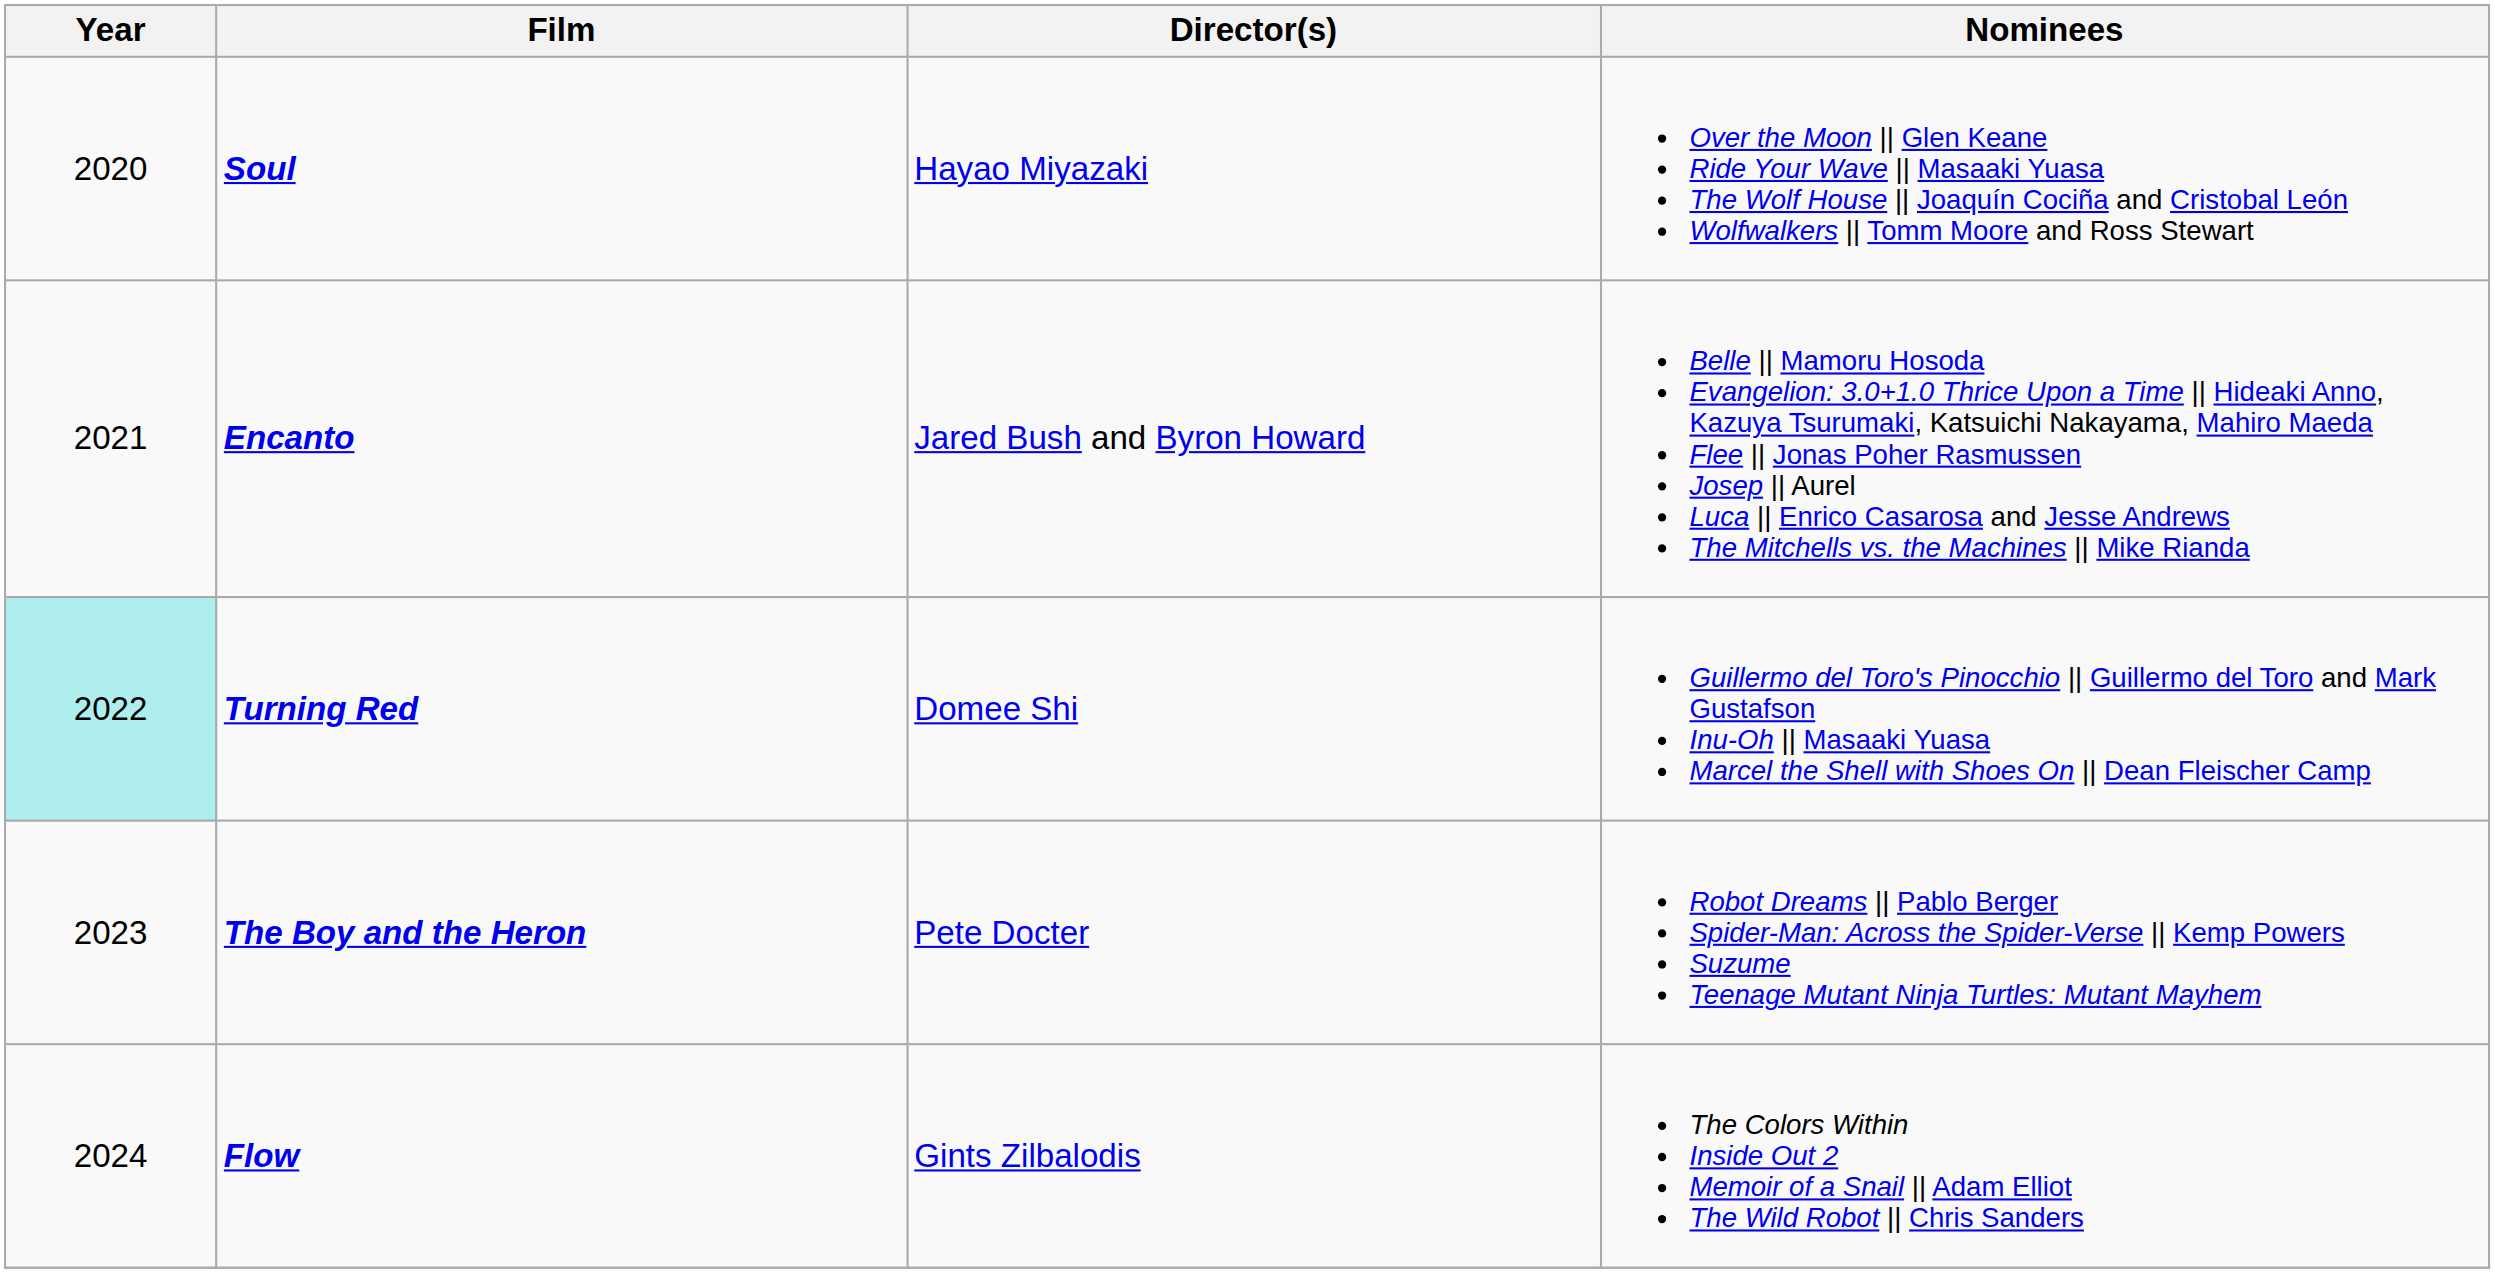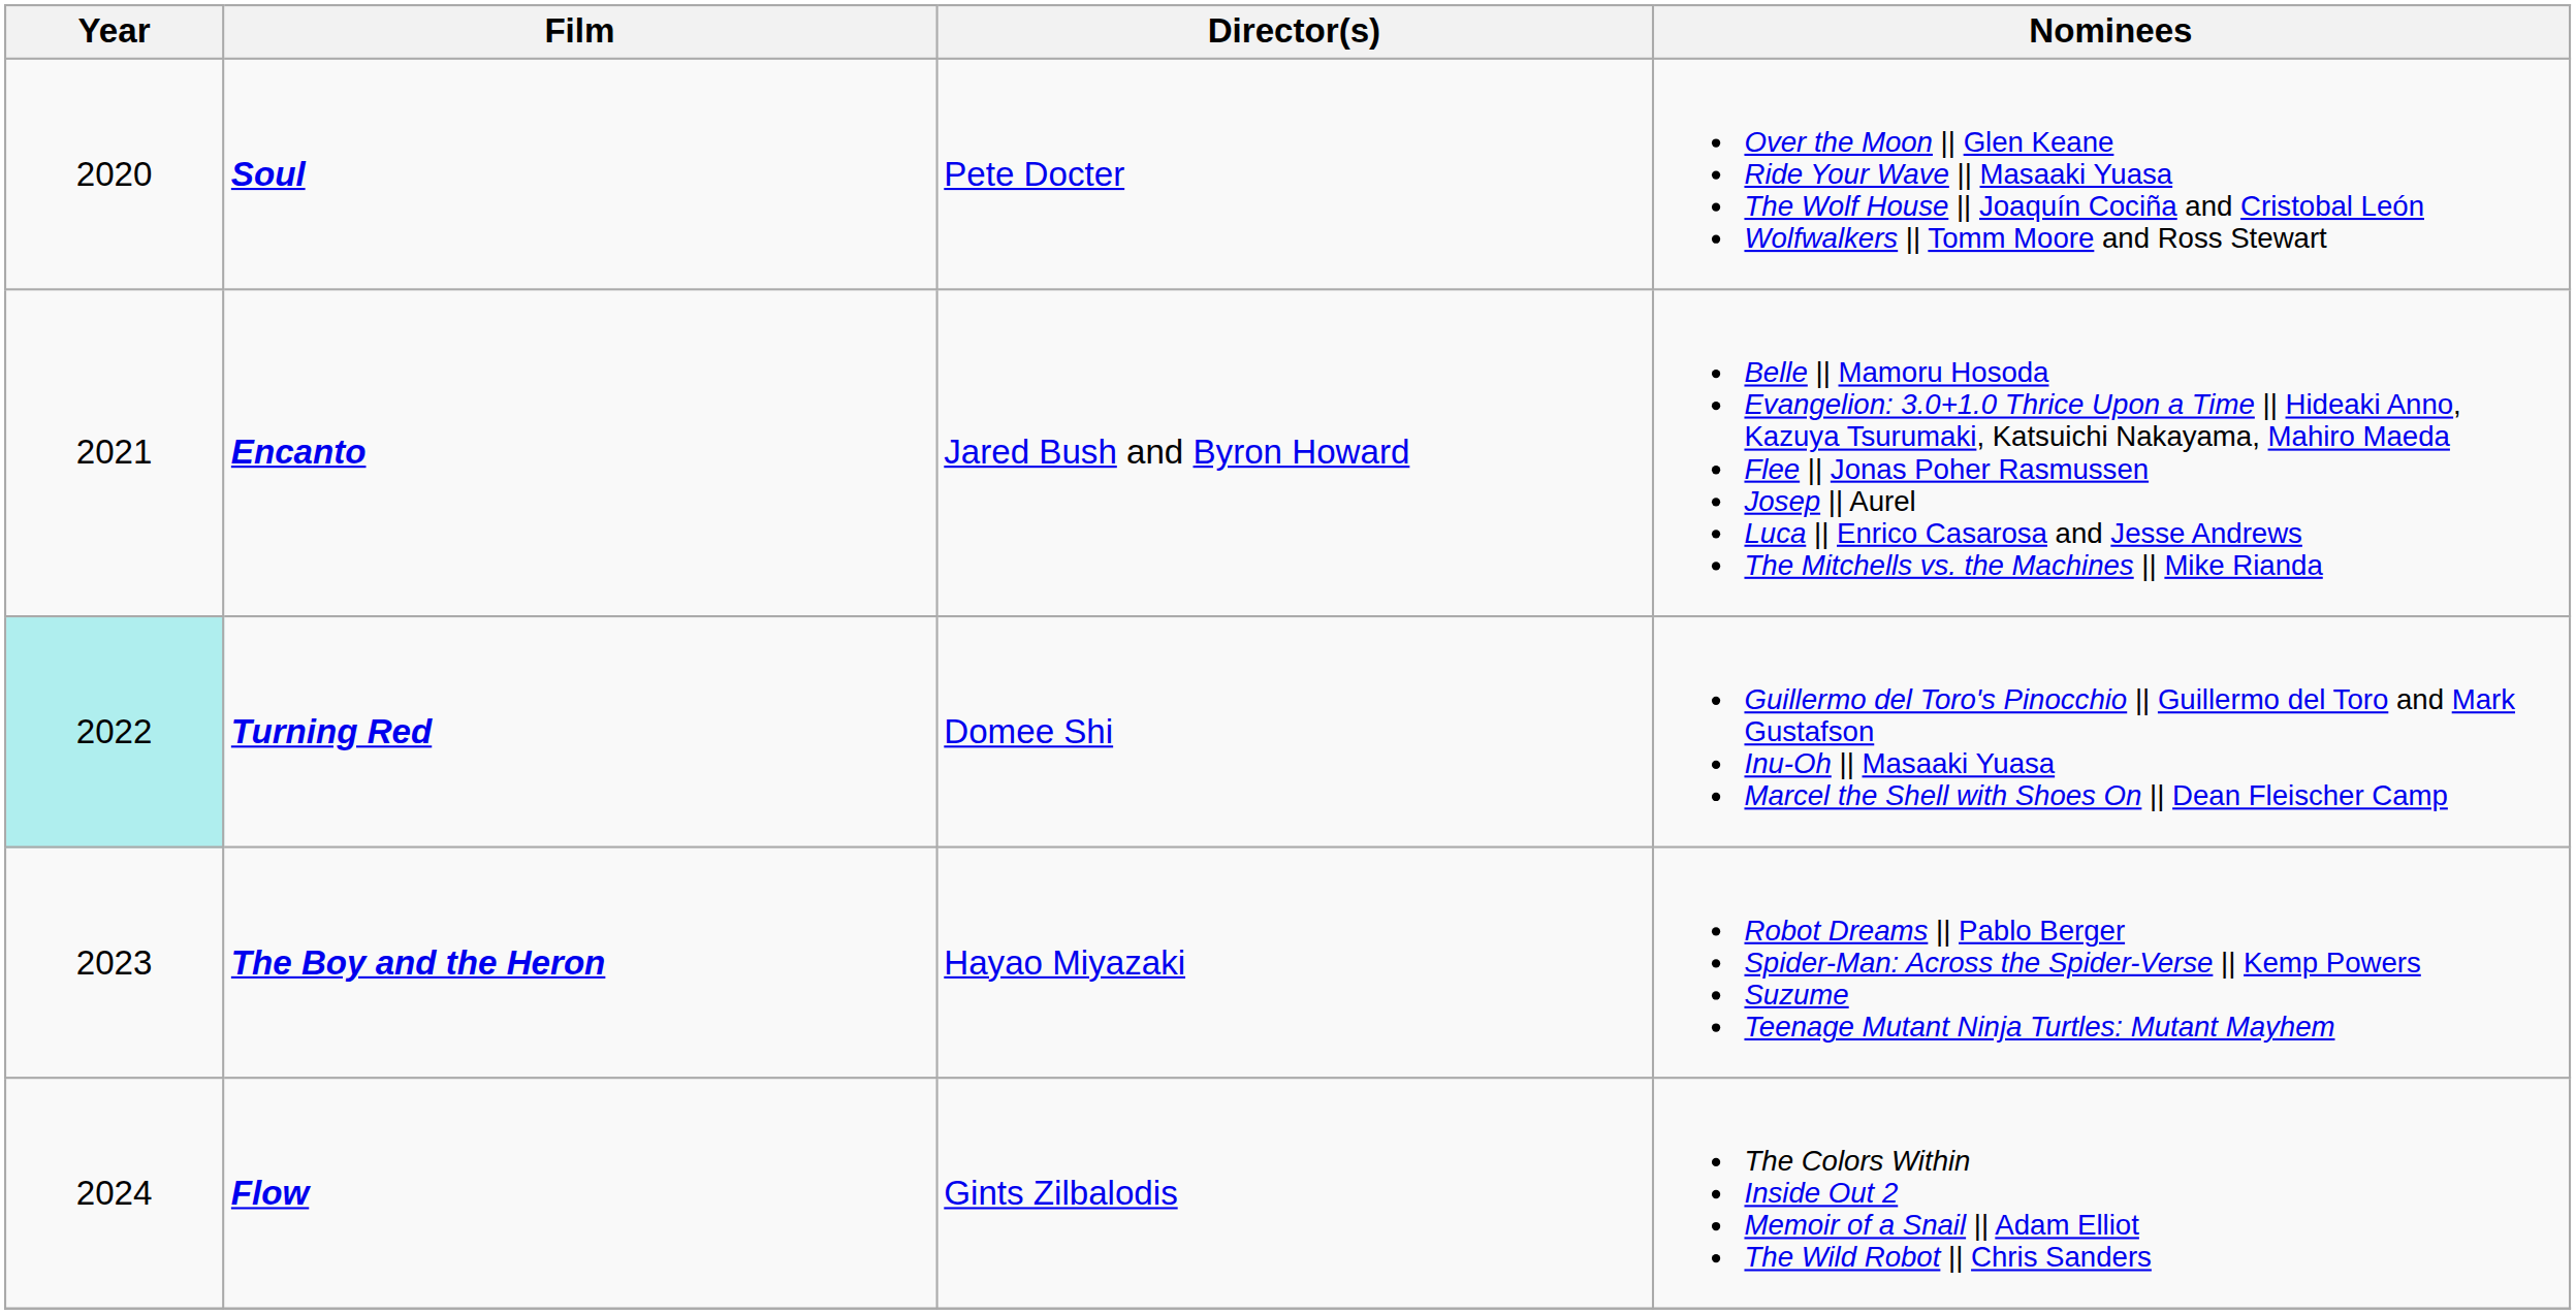Soul | Director(s): Hayao Miyazaki -> Pete Docter
The Boy and the Heron | Director(s): Pete Docter -> Hayao Miyazaki
